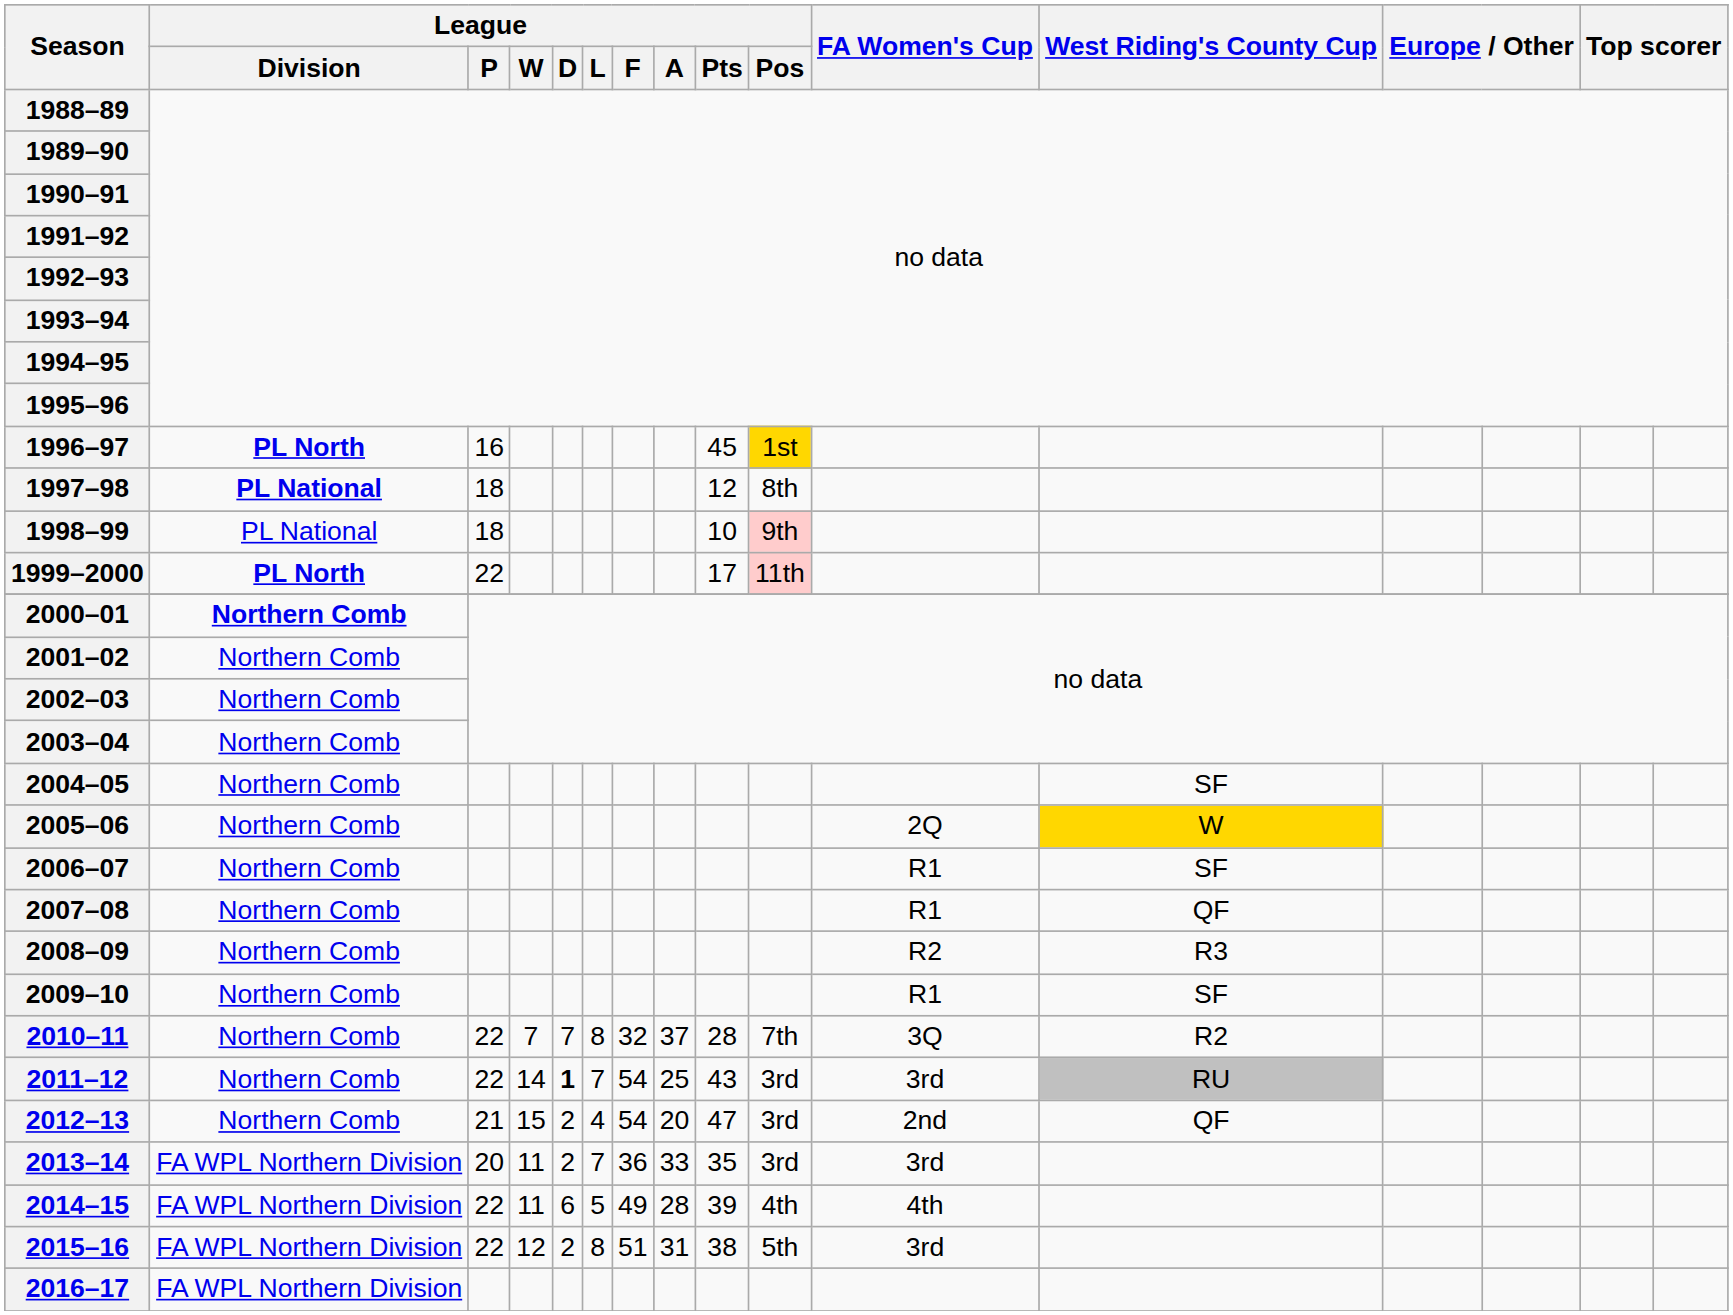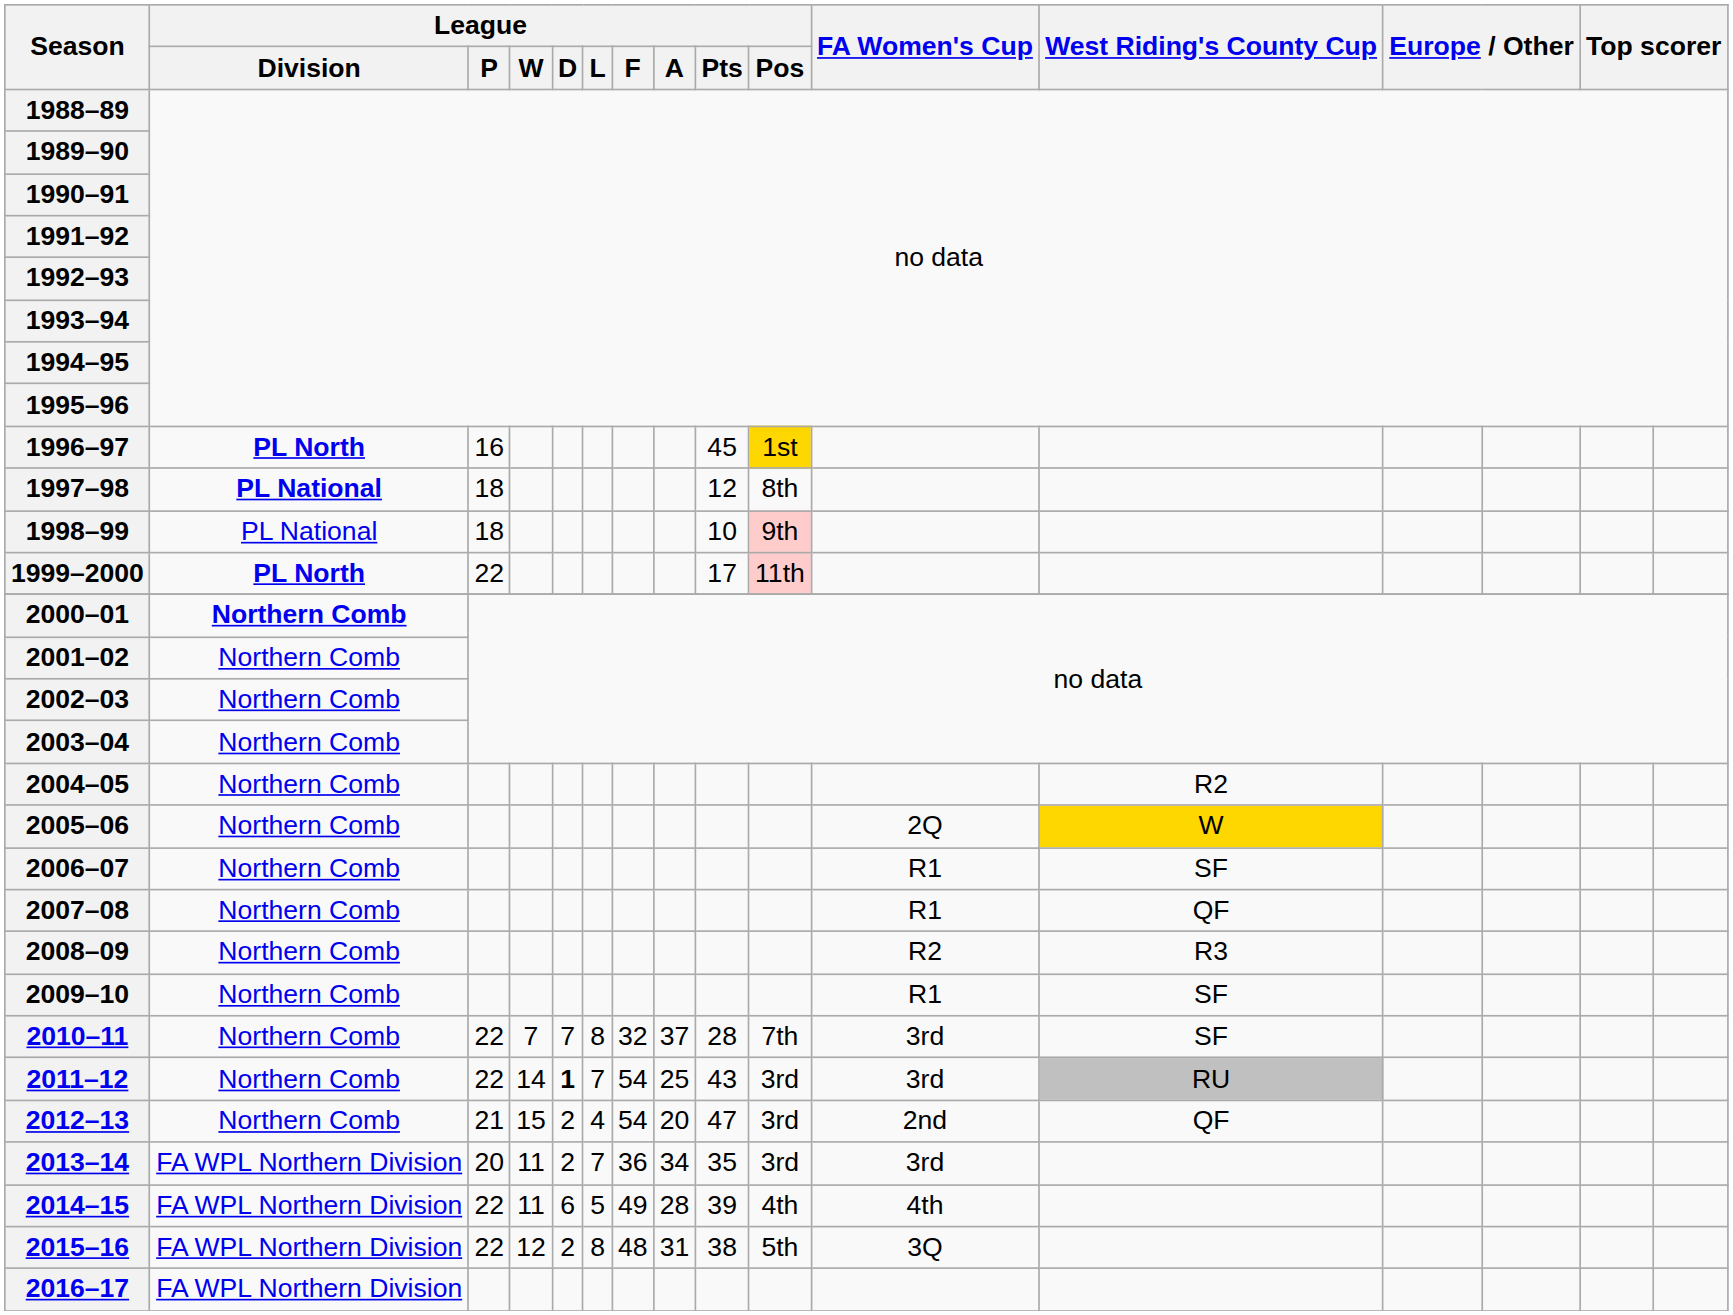2004–05 | West Riding's County Cup: SF -> R2
2010–11 | FA Women's Cup: 3Q -> 3rd
2010–11 | West Riding's County Cup: R2 -> SF
2013–14 | League / A: 33 -> 34
2015–16 | League / F: 51 -> 48
2015–16 | FA Women's Cup: 3rd -> 3Q
